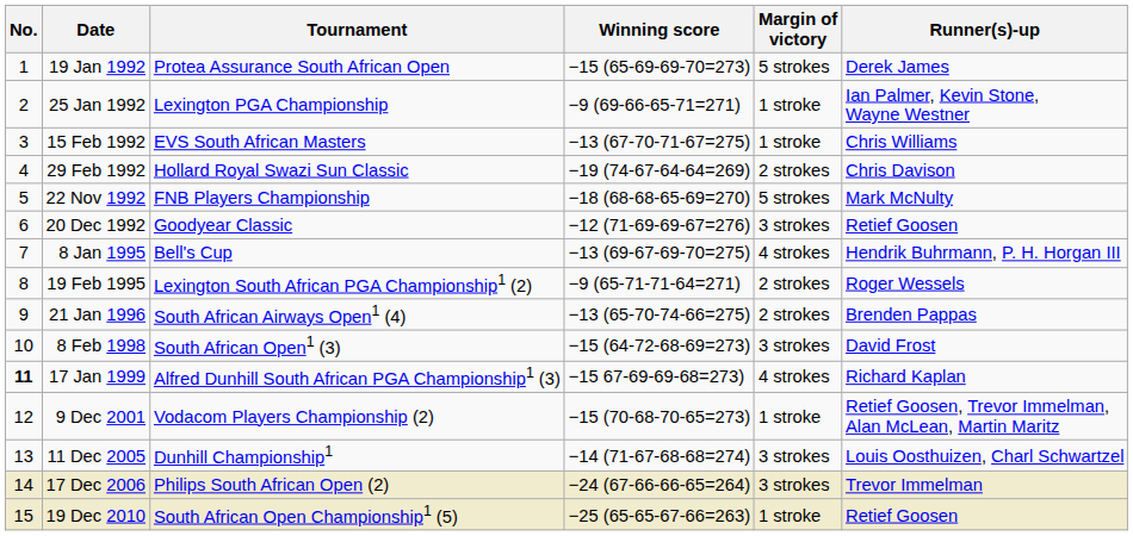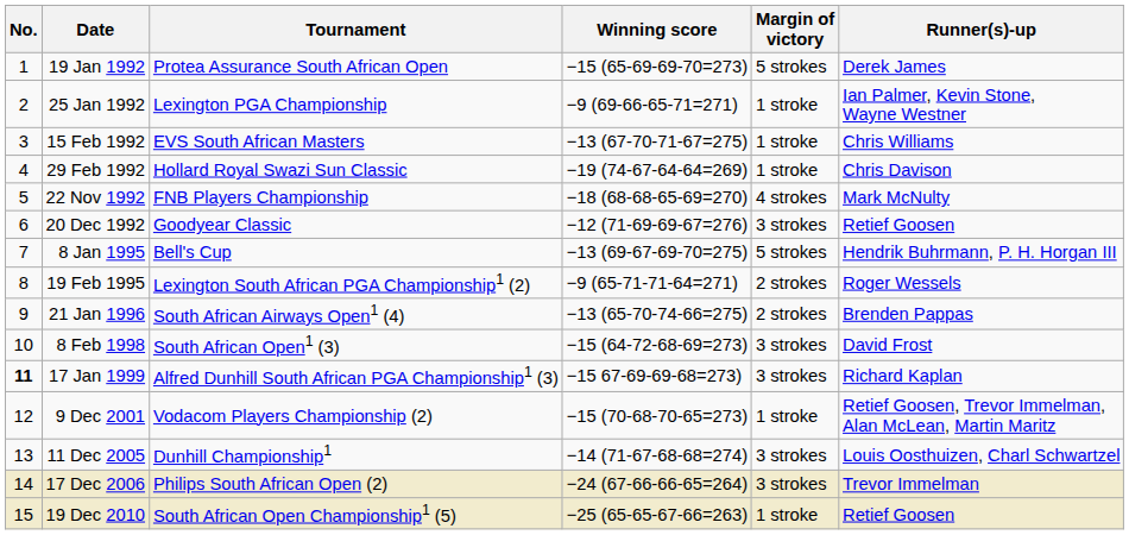29 Feb 1992 | Margin of victory: 2 strokes -> 1 stroke
22 Nov 1992 | Margin of victory: 5 strokes -> 4 strokes
8 Jan 1995 | Margin of victory: 4 strokes -> 5 strokes
17 Jan 1999 | Margin of victory: 4 strokes -> 3 strokes
